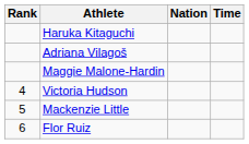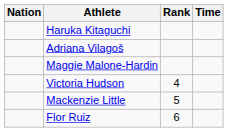columns swapped: Rank <-> Nation
